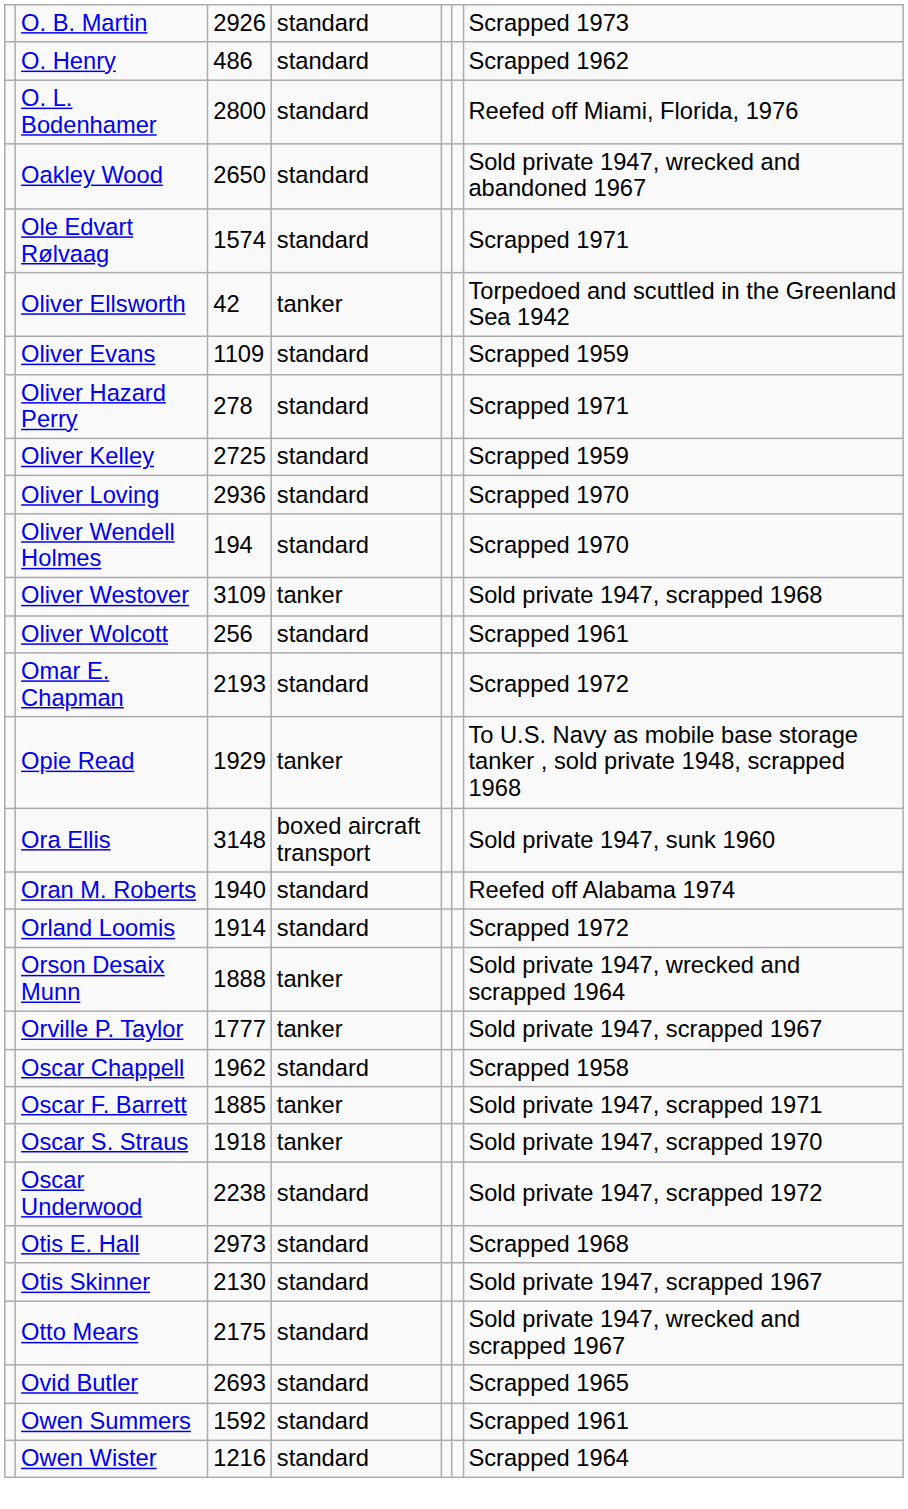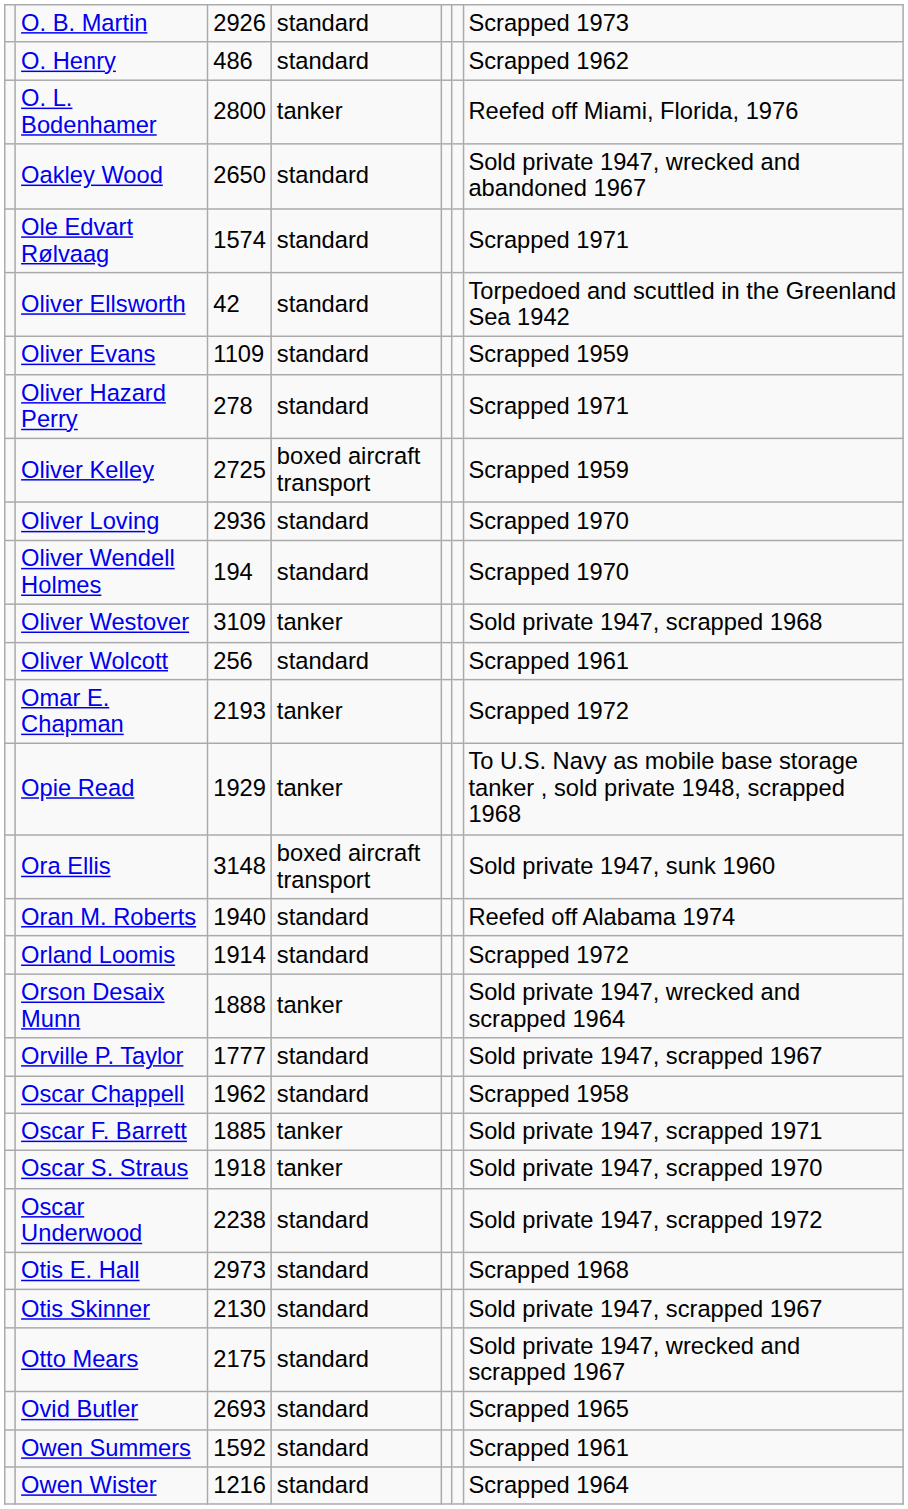O. L. Bodenhamer | column 4: standard -> tanker
Oliver Ellsworth | column 4: tanker -> standard
Oliver Kelley | column 4: standard -> boxed aircraft transport
Omar E. Chapman | column 4: standard -> tanker
Orville P. Taylor | column 4: tanker -> standard
